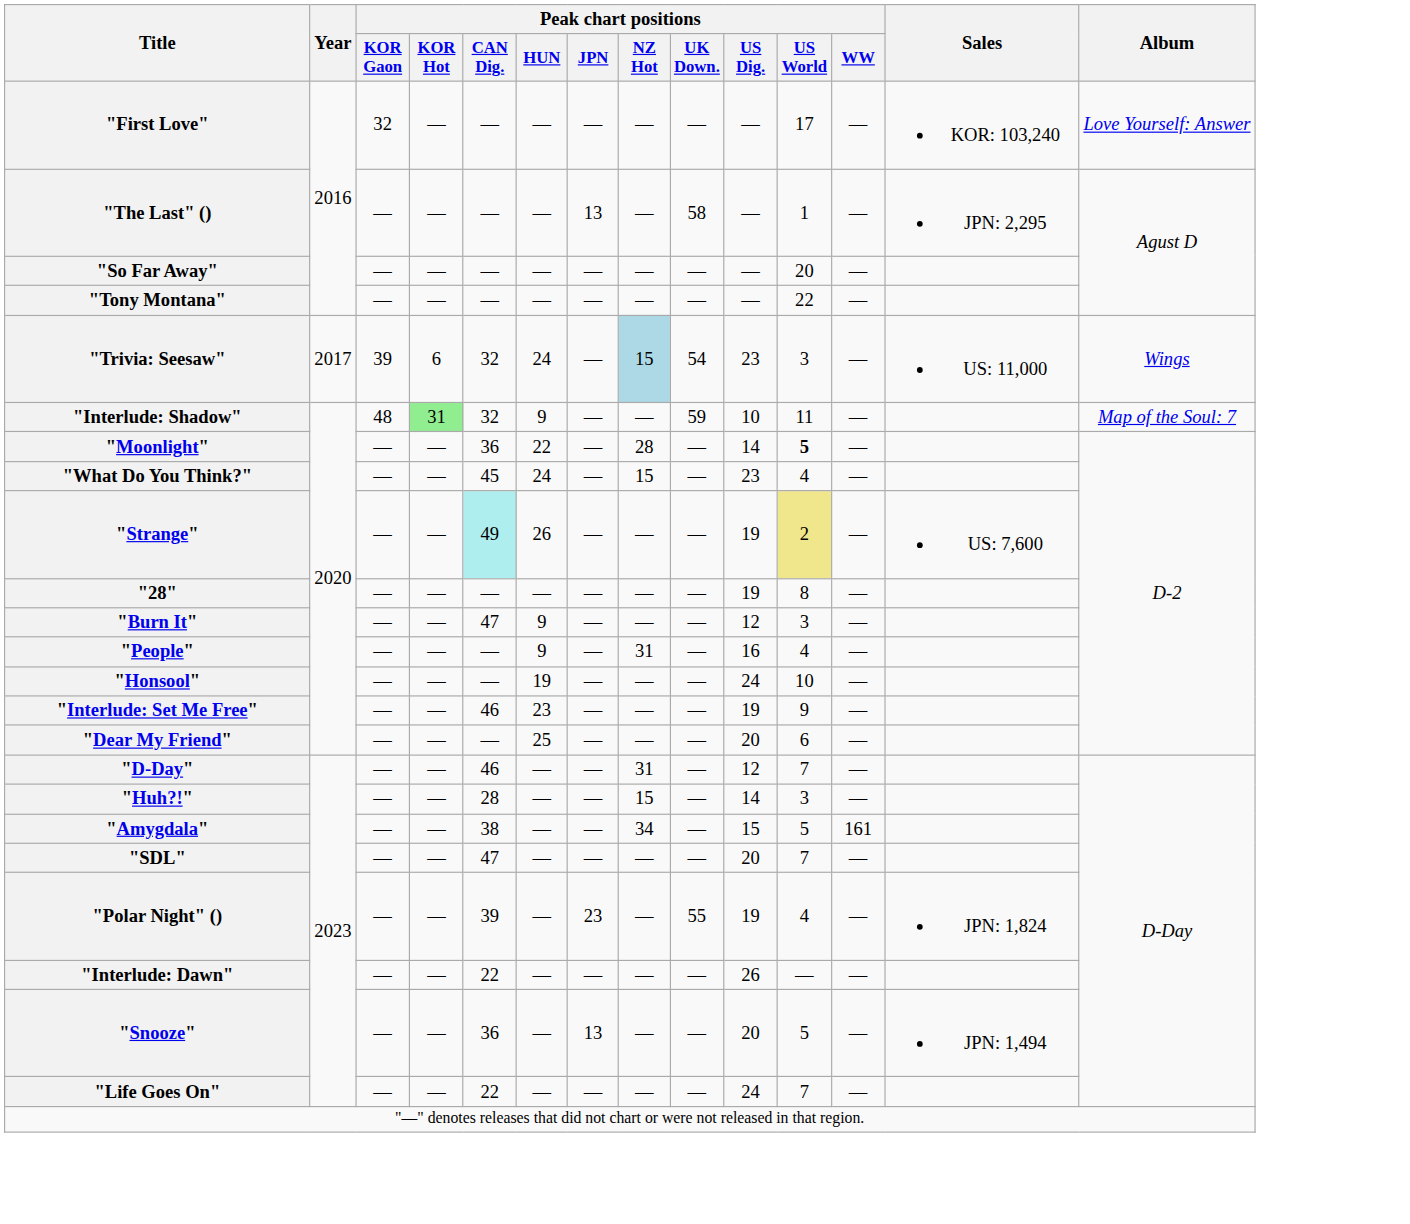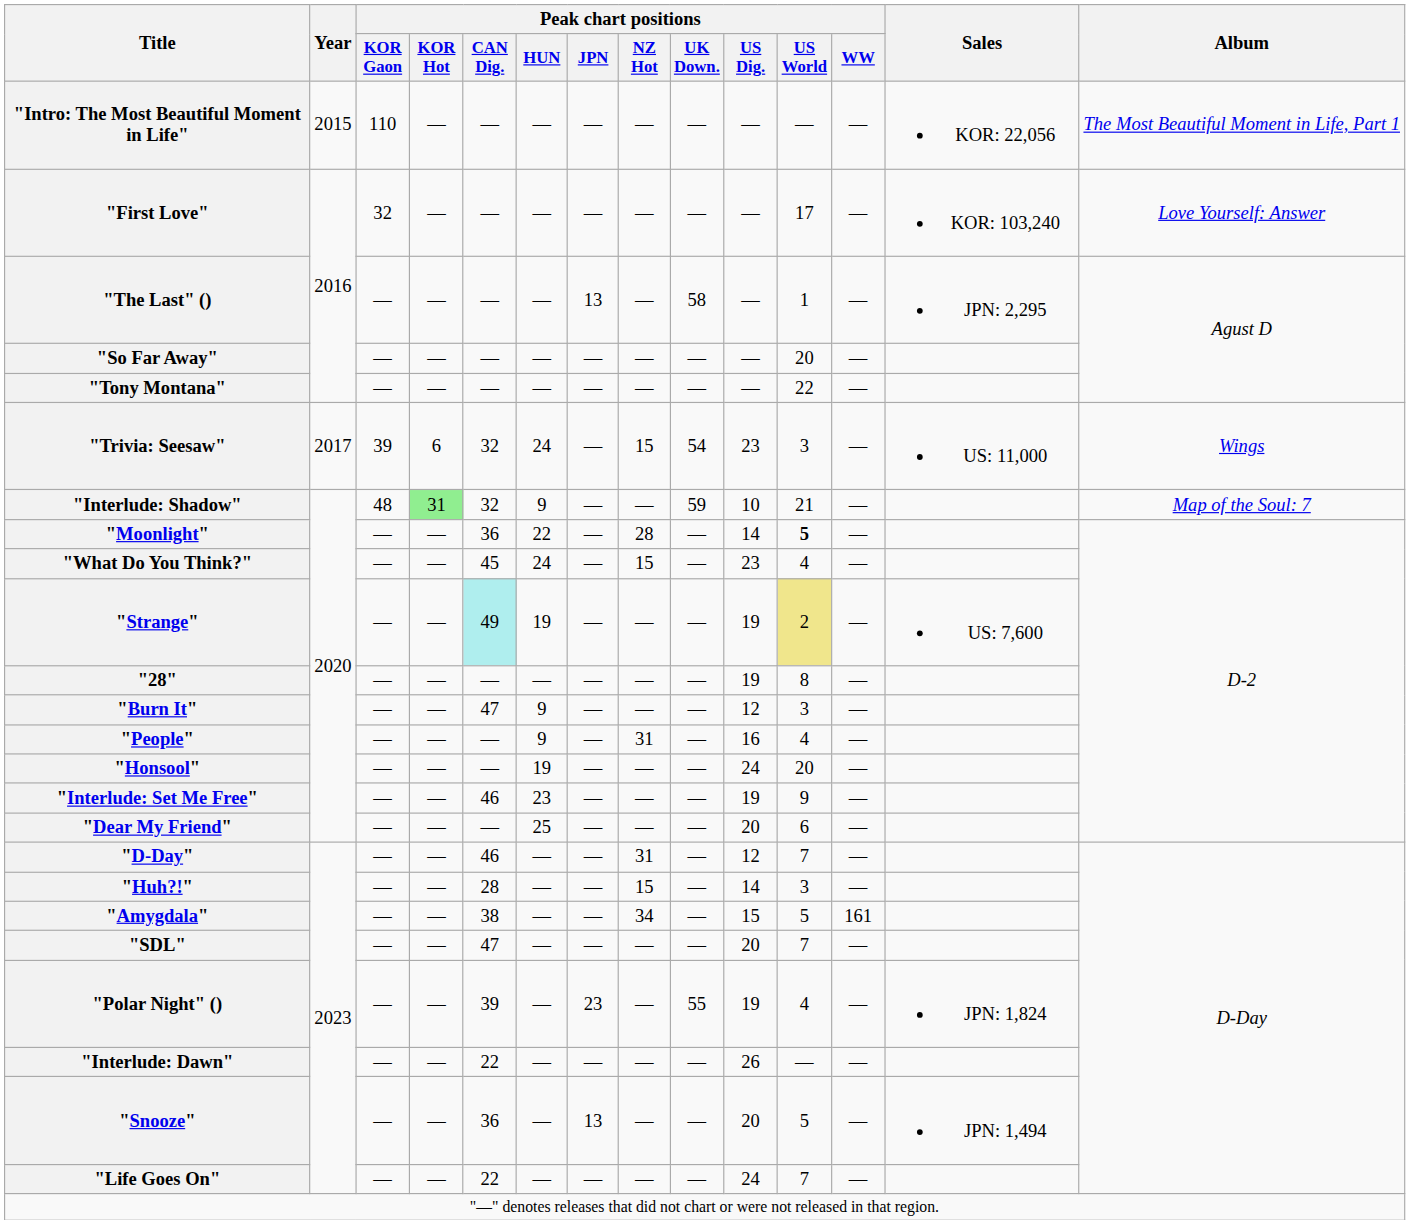+ row: "Intro: The Most Beautiful Moment in Life" | 2015 | 110 | — | — | — | — | — | — | — | — | — | KOR: 22,056 | The Most Beautiful Moment in Life, Part 1
"Trivia: Seesaw" | Peak chart positions / NZ Hot: lightblue background -> no background
"Interlude: Shadow" | Peak chart positions / US World: 11 -> 21
"Strange" | Peak chart positions / HUN: 26 -> 19
"Honsool" | Peak chart positions / US World: 10 -> 20
